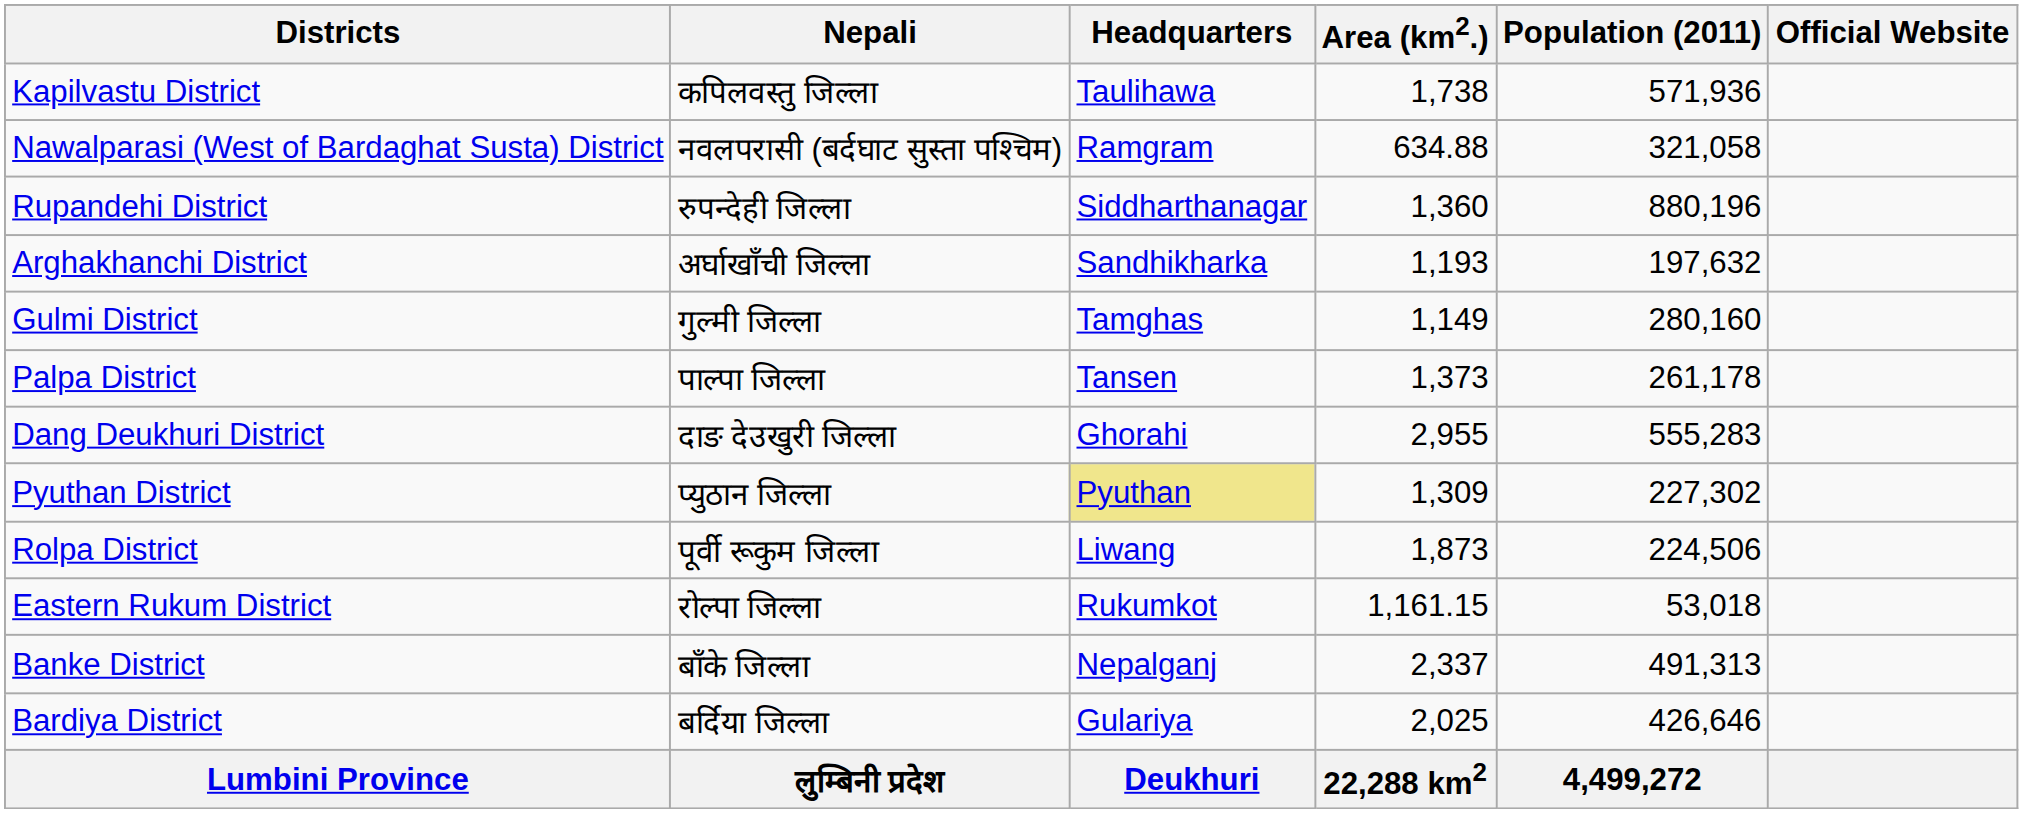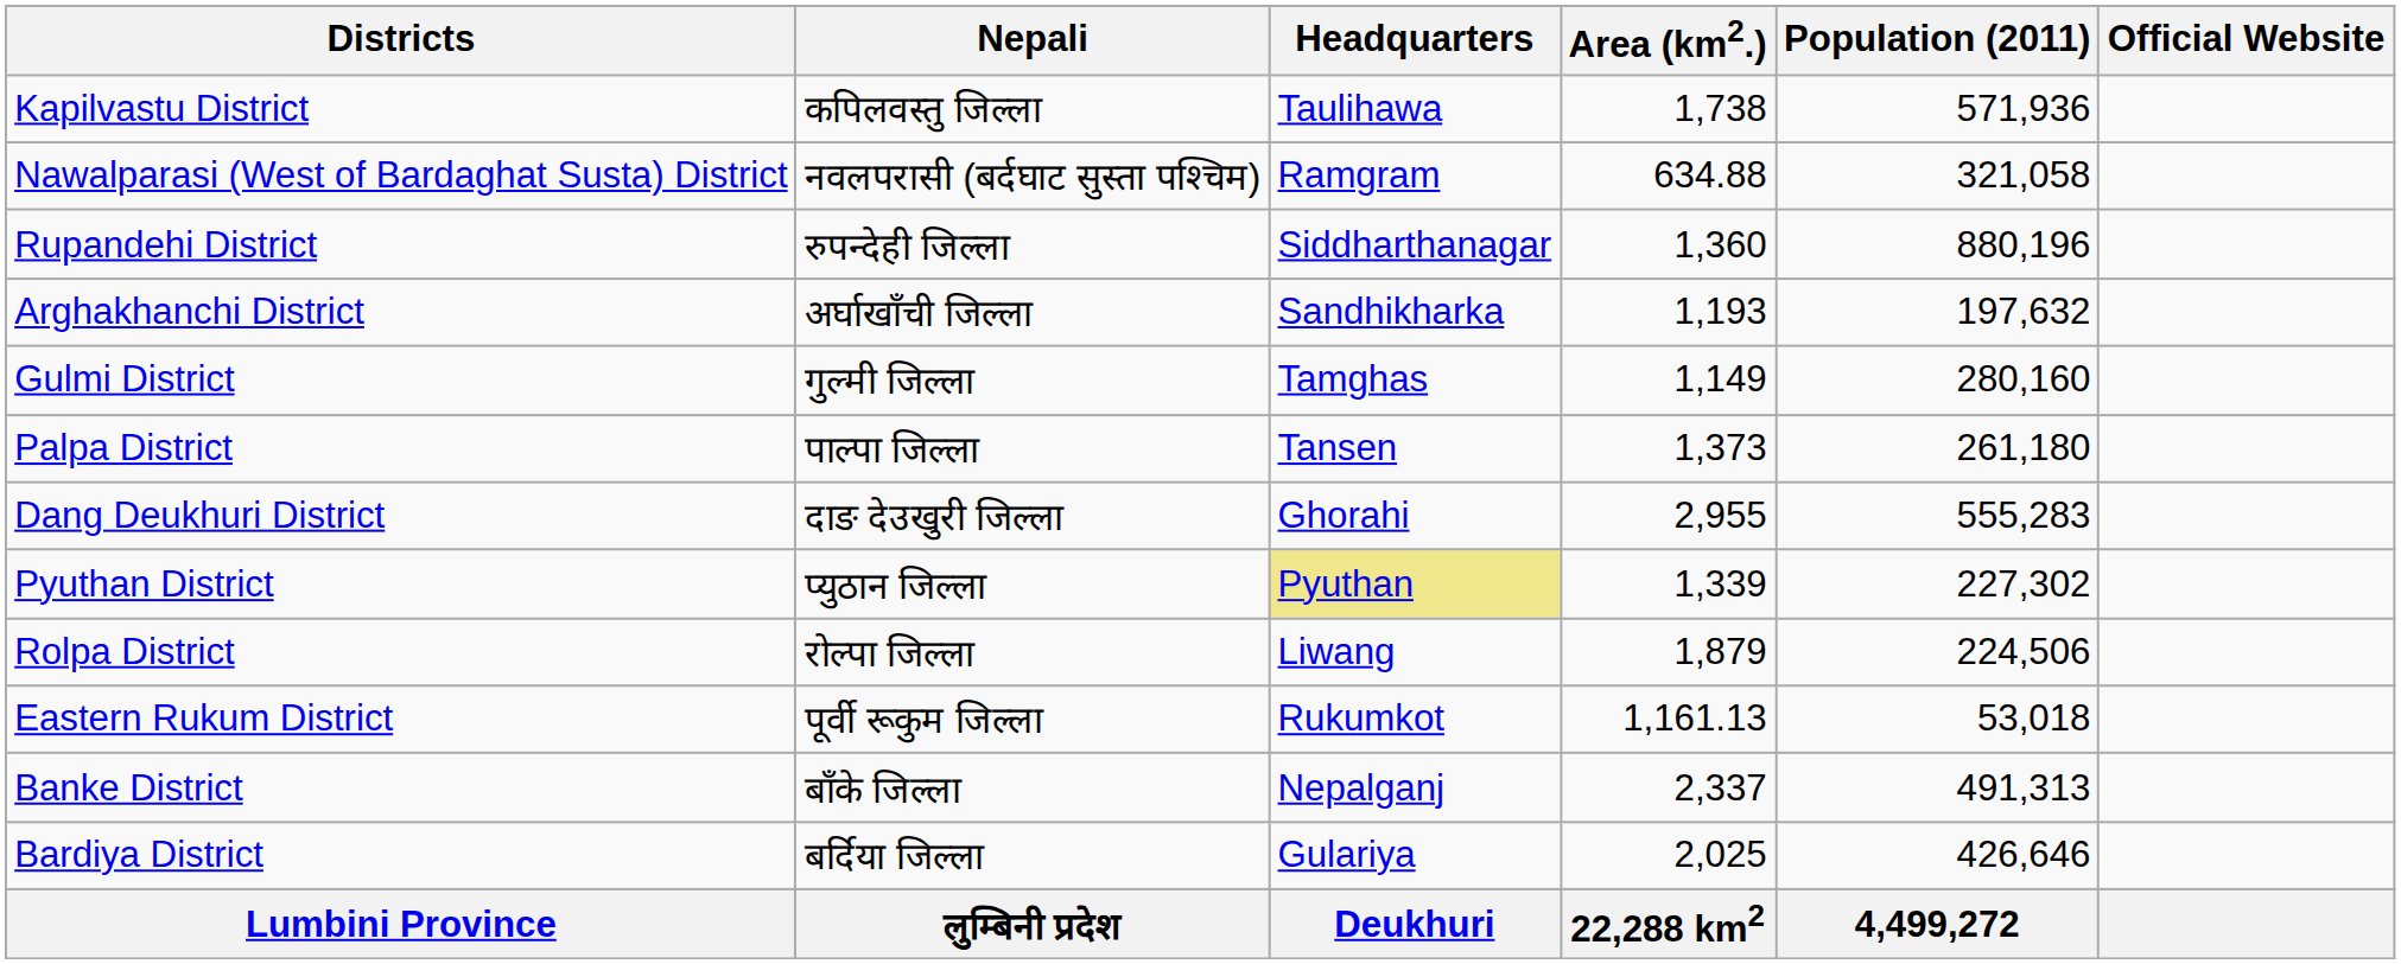Palpa District | Population (2011): 261,178 -> 261,180
Pyuthan District | Area (km2.): 1,309 -> 1,339
Rolpa District | Nepali: पूर्वी रूकुम जिल्ला -> रोल्पा जिल्ला
Rolpa District | Area (km2.): 1,873 -> 1,879
Eastern Rukum District | Nepali: रोल्पा जिल्ला -> पूर्वी रूकुम जिल्ला
Eastern Rukum District | Area (km2.): 1,161.15 -> 1,161.13
